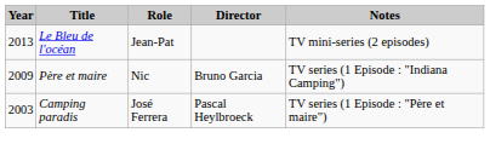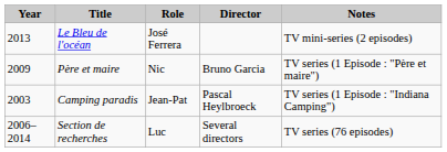Le Bleu de l'océan | Role: Jean-Pat -> José Ferrera
Père et maire | Notes: TV series (1 Episode : "Indiana Camping") -> TV series (1 Episode : "Père et maire")
Camping paradis | Role: José Ferrera -> Jean-Pat
Camping paradis | Notes: TV series (1 Episode : "Père et maire") -> TV series (1 Episode : "Indiana Camping")
+ row: 2006–2014 | Section de recherches | Luc | Several directors | TV series (76 episodes)
